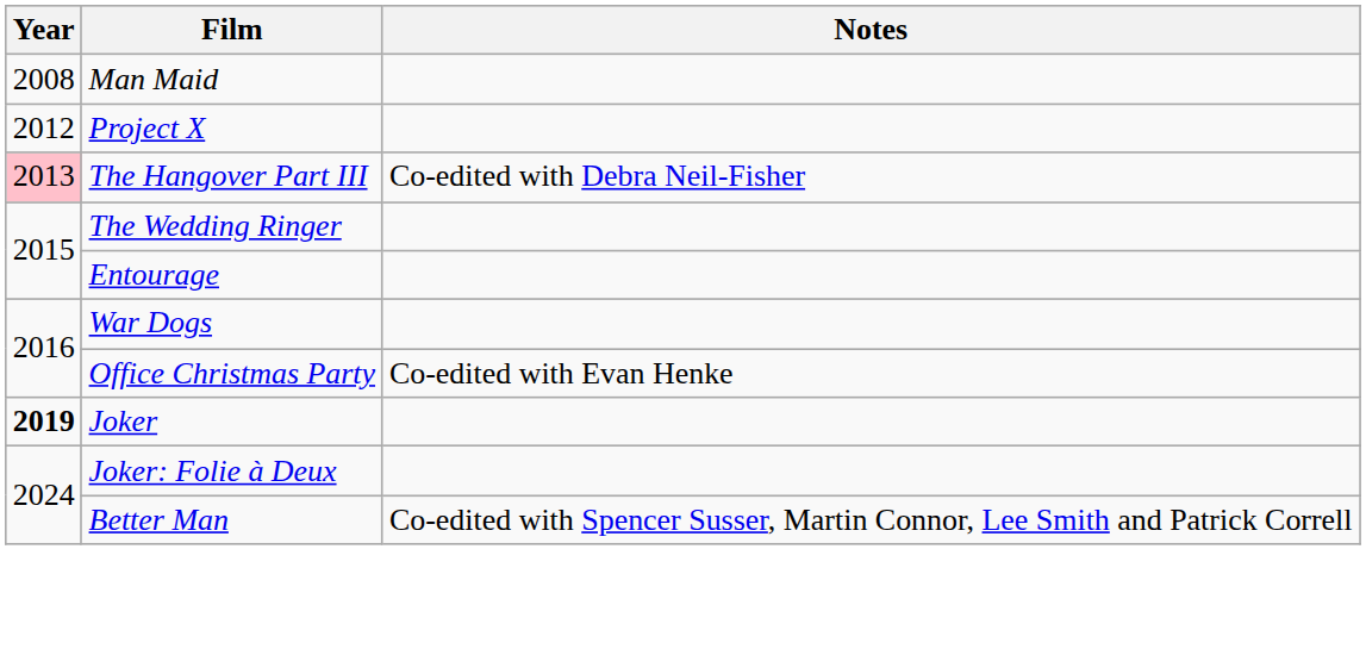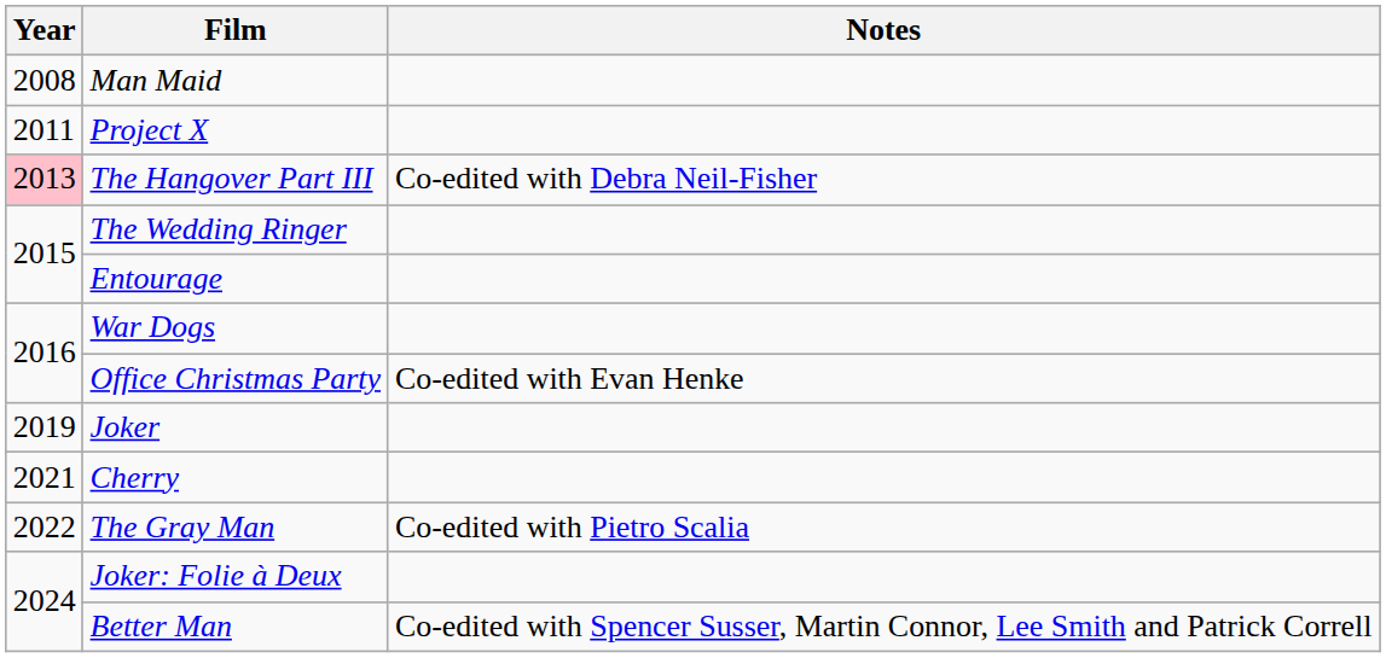Project X | Year: 2012 -> 2011
Joker | Year: bold -> normal
+ row: 2021 | Cherry
+ row: 2022 | The Gray Man | Co-edited with Pietro Scalia
